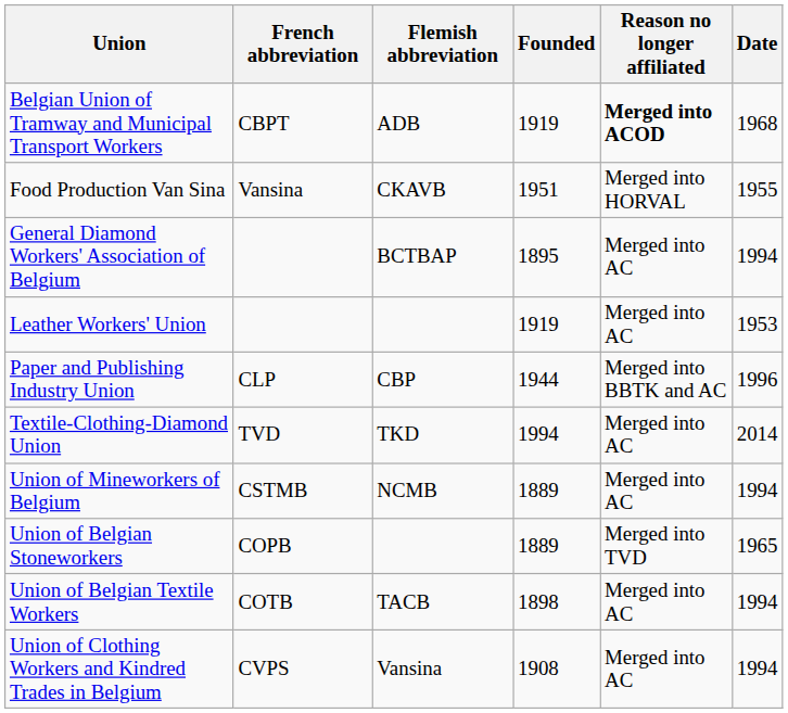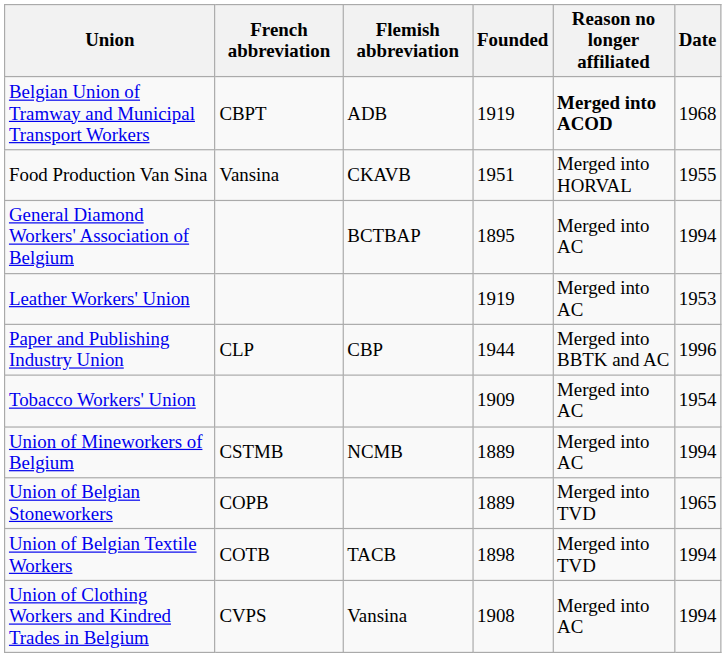- row: Textile-Clothing-Diamond Union | TVD | TKD | 1994 | Merged into AC | 2014
+ row: Tobacco Workers' Union | 1909 | Merged into AC | 1954
Union of Belgian Textile Workers | Reason no longer affiliated: Merged into AC -> Merged into TVD
